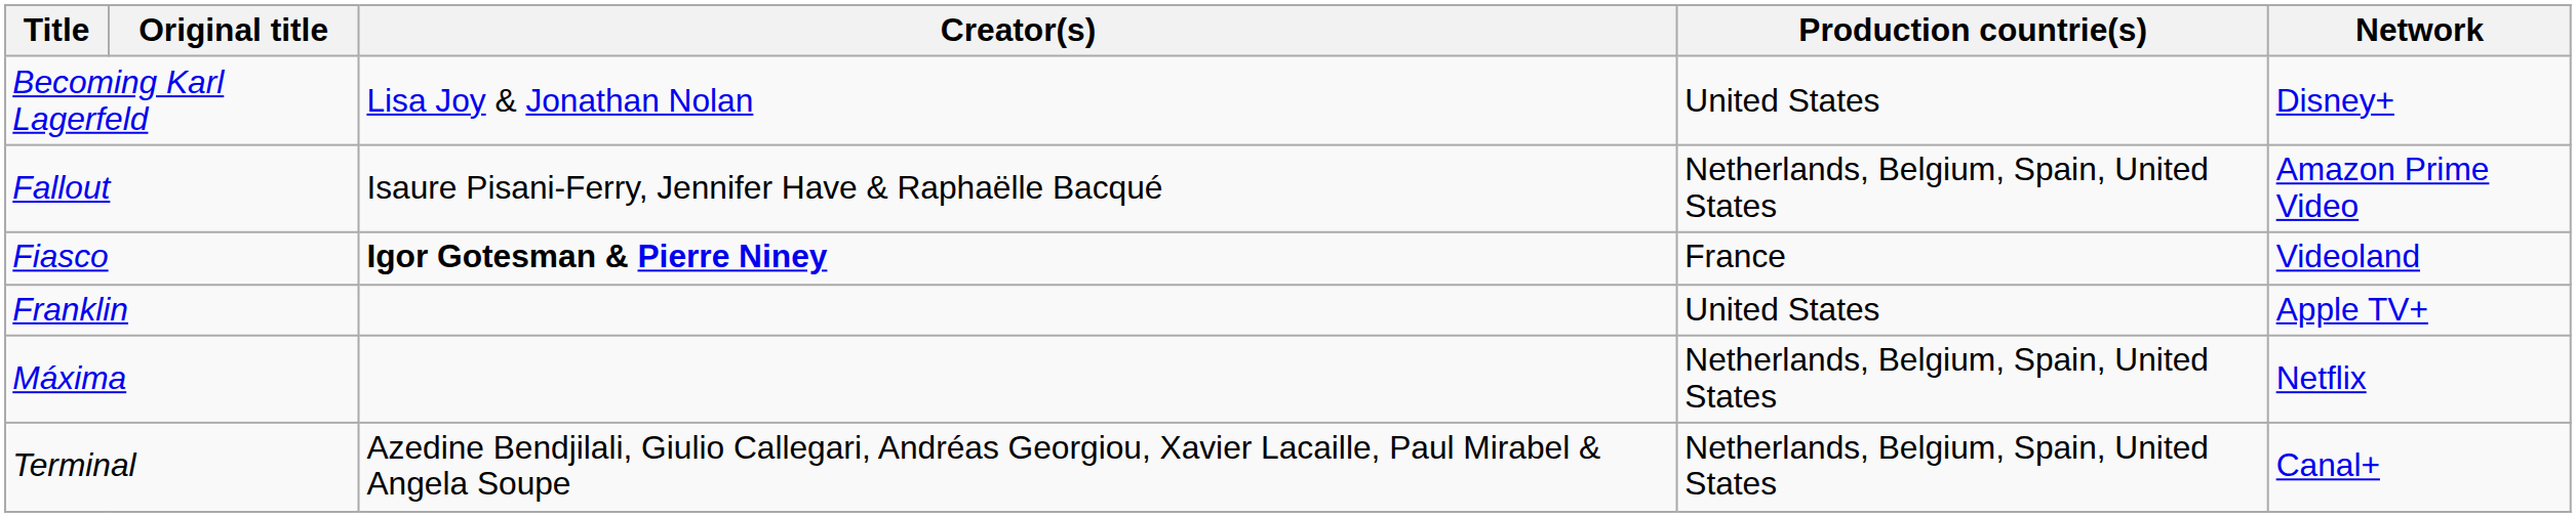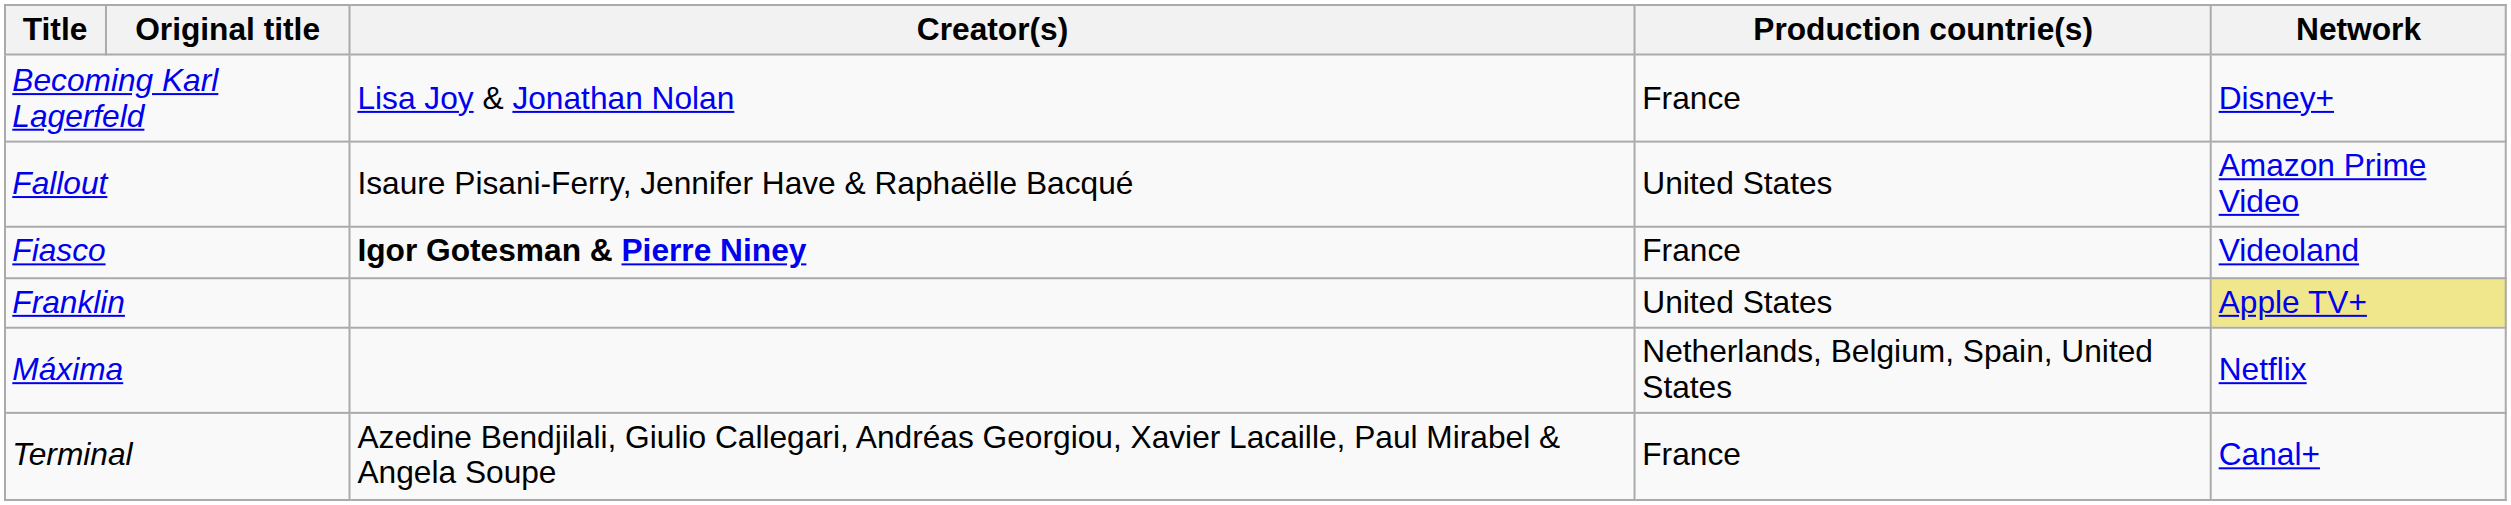Becoming Karl Lagerfeld | Production countrie(s): United States -> France
Fallout | Production countrie(s): Netherlands, Belgium, Spain, United States -> United States
Franklin | Network: no background -> khaki background
Terminal | Production countrie(s): Netherlands, Belgium, Spain, United States -> France
